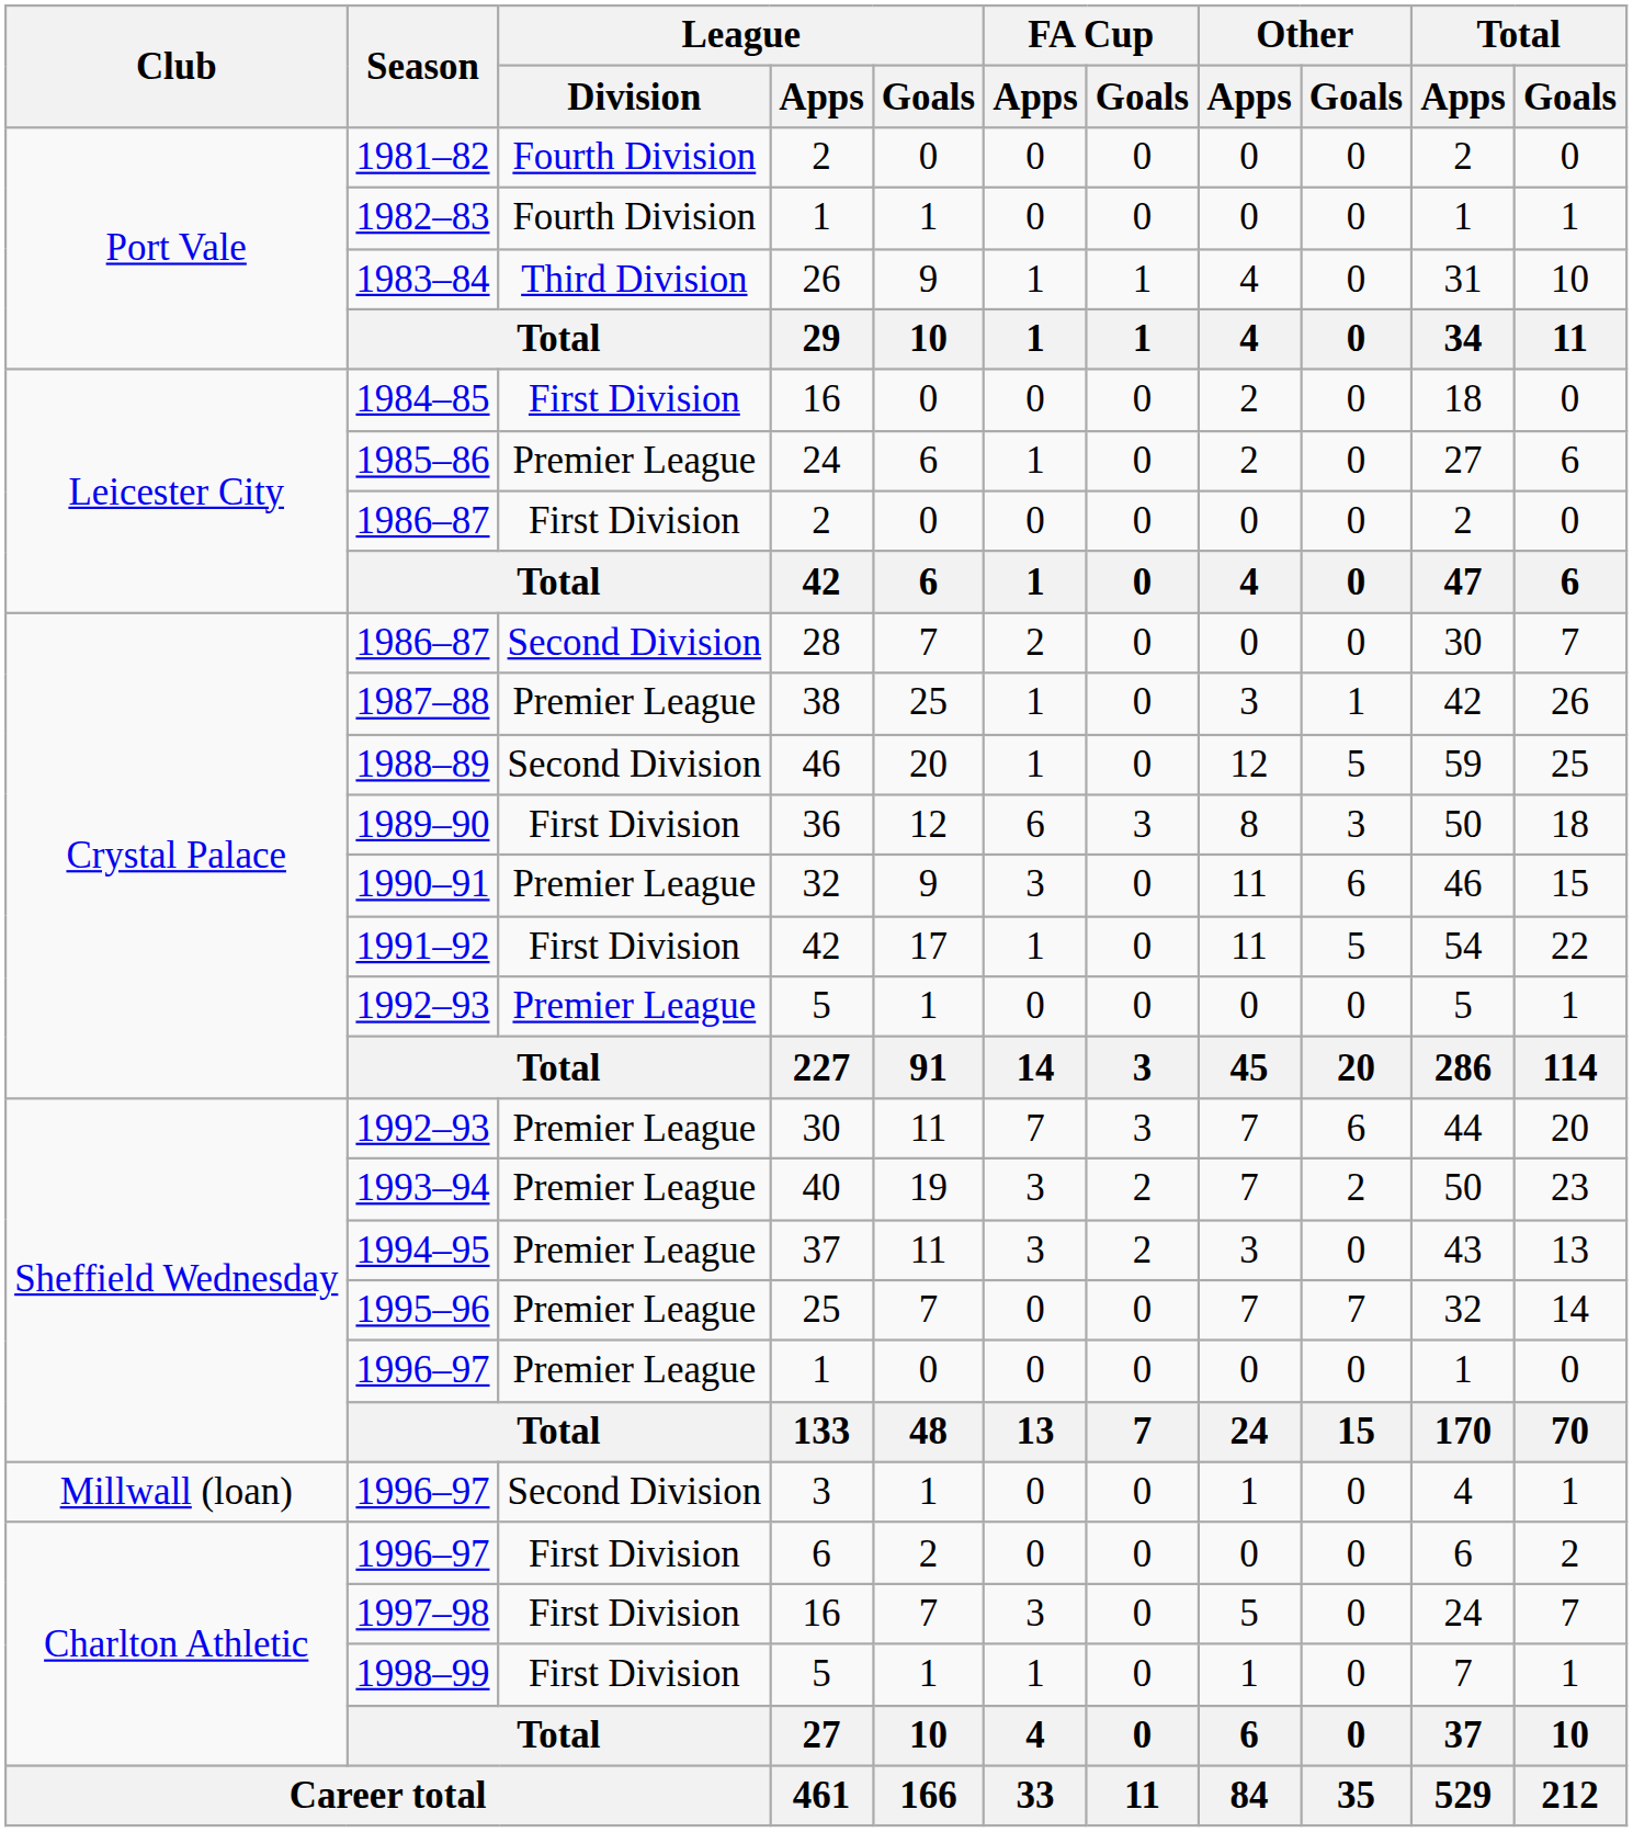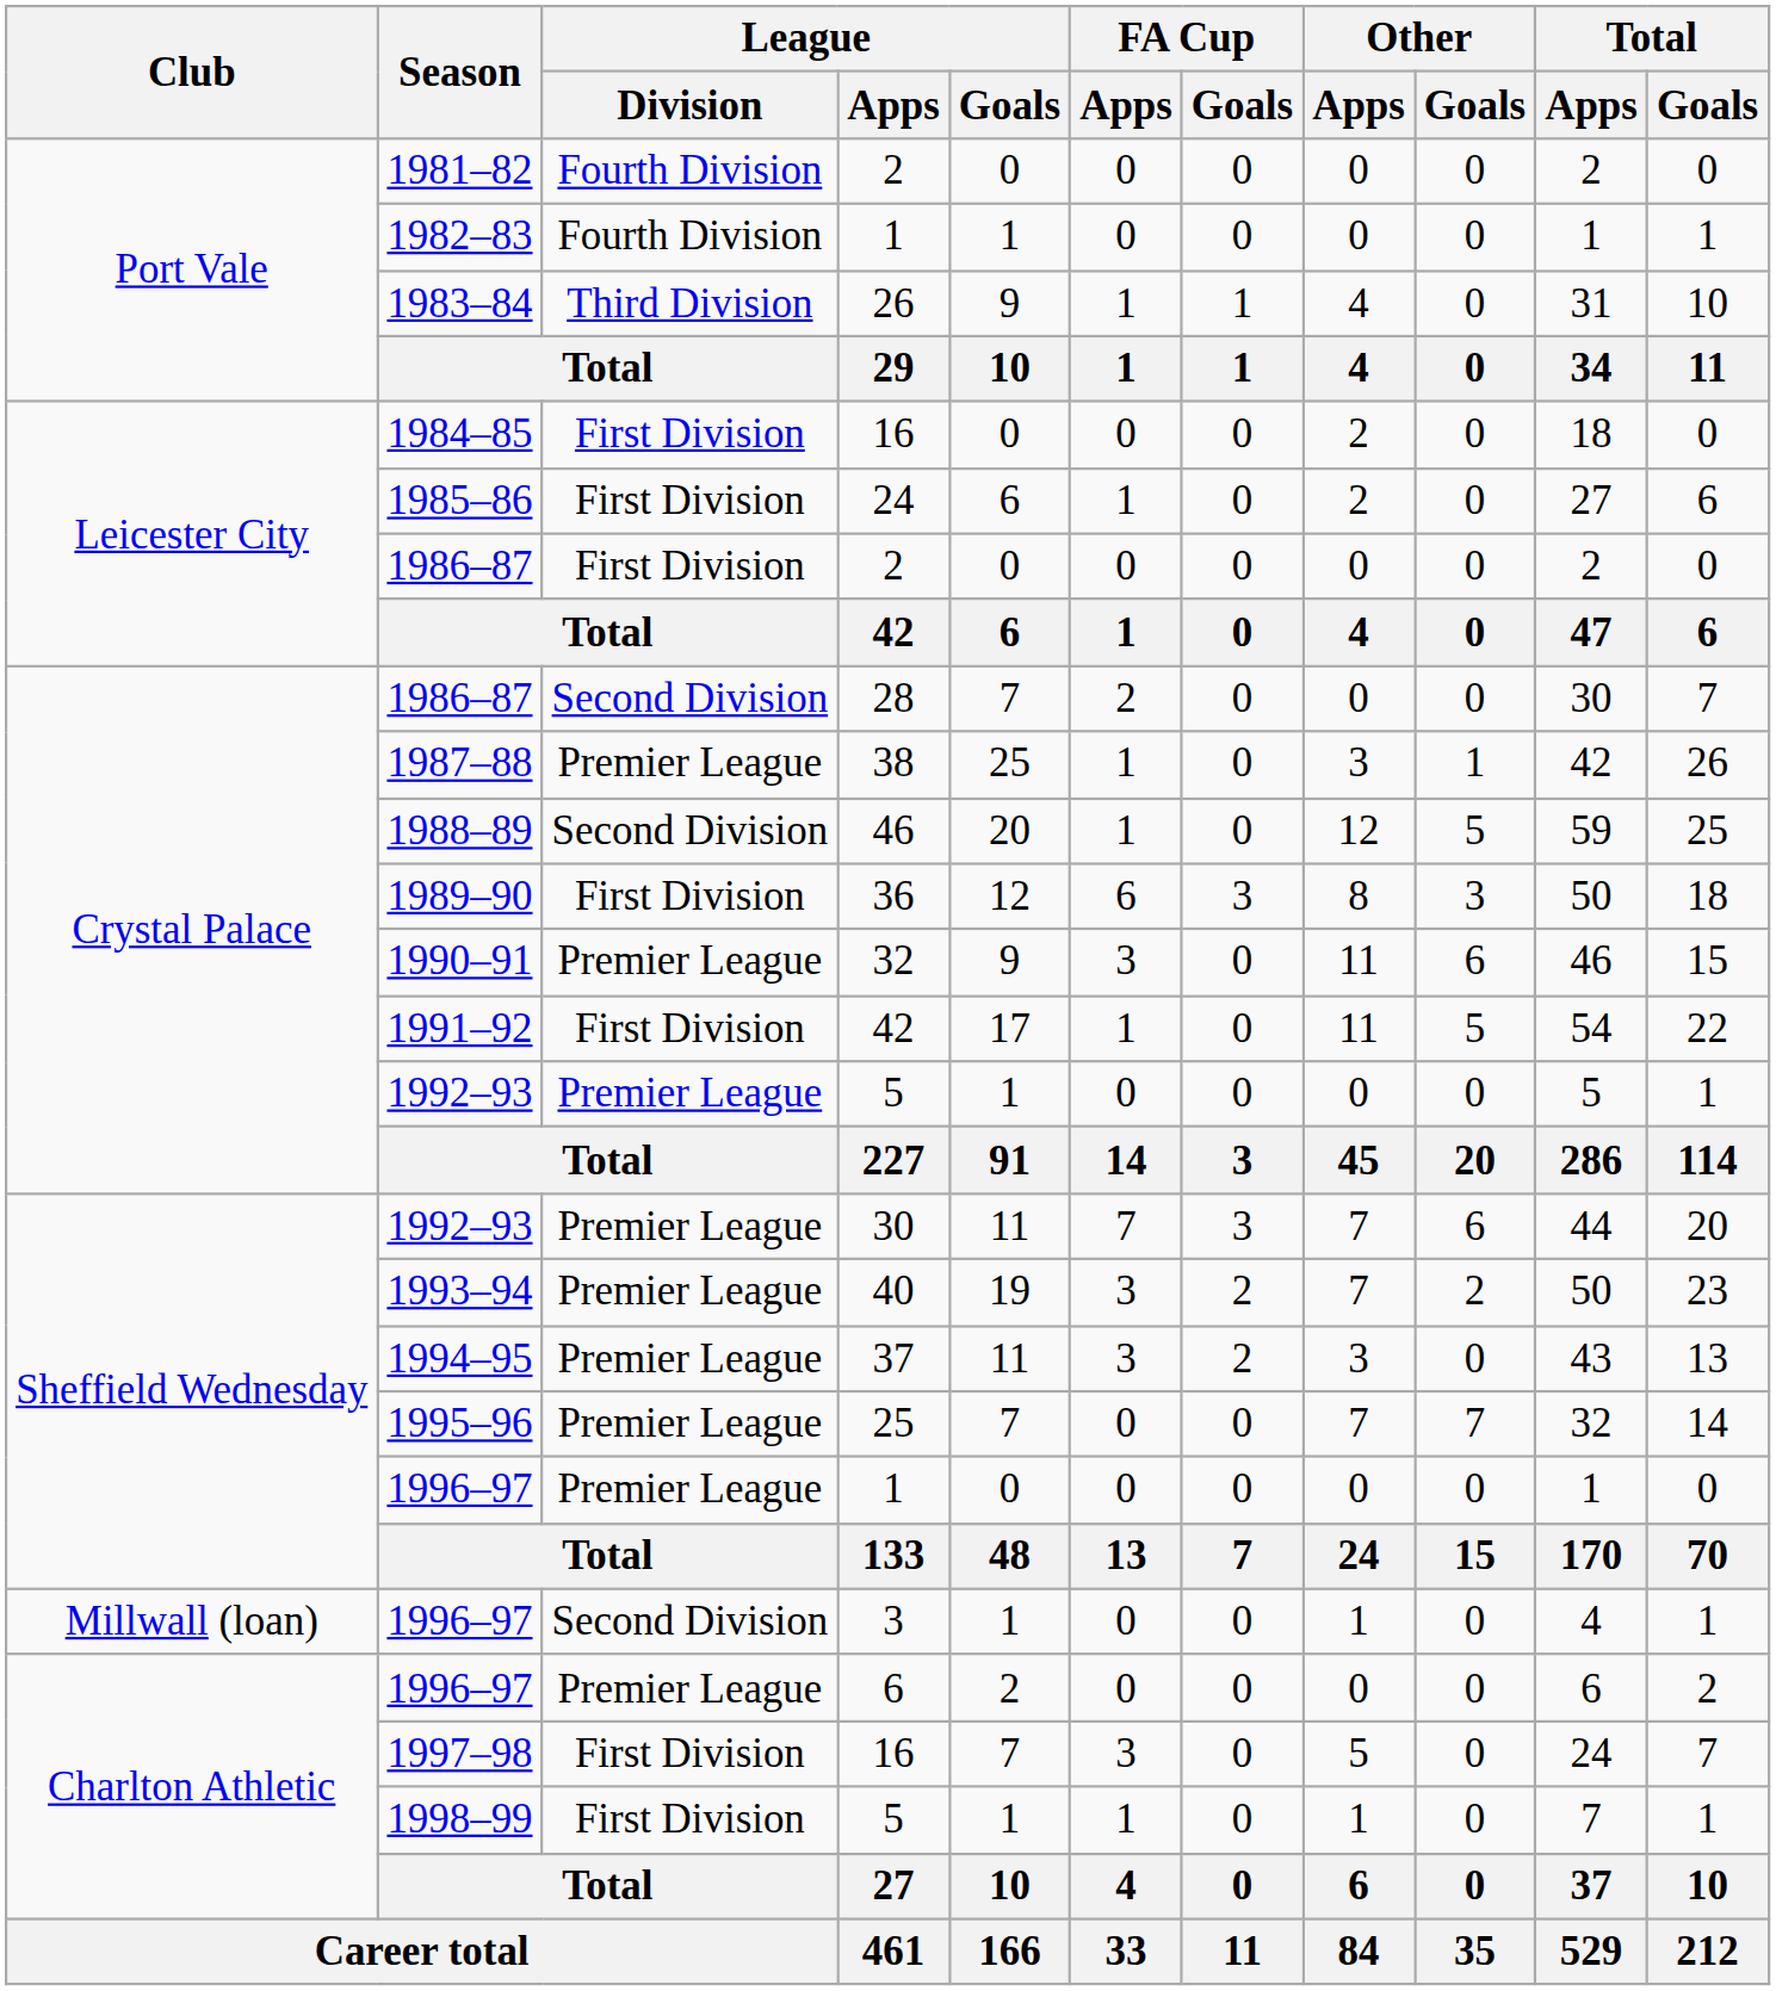1985–86 | League / Division: Premier League -> First Division
1996–97 / 6 | League / Division: First Division -> Premier League
